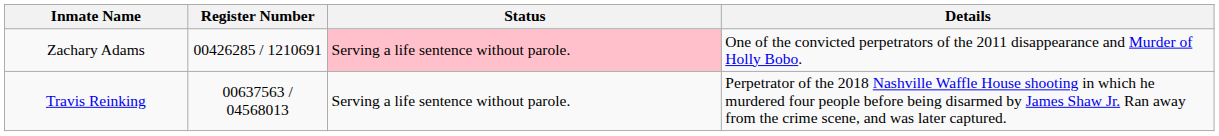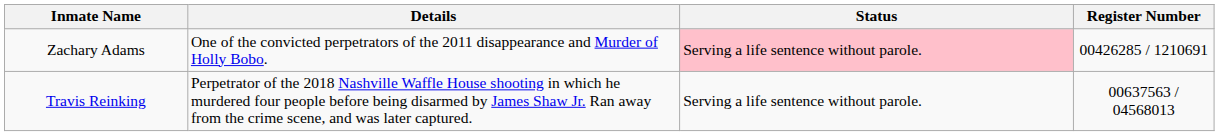columns swapped: Register Number <-> Details
